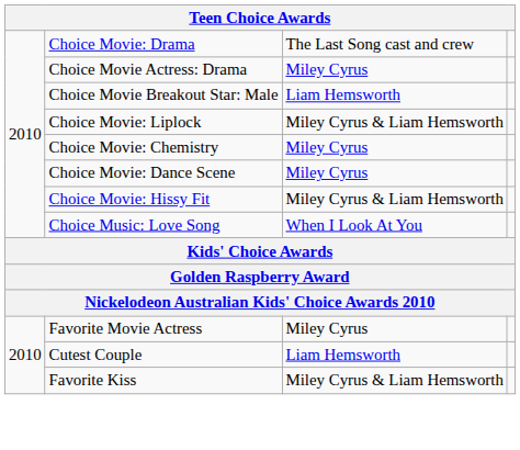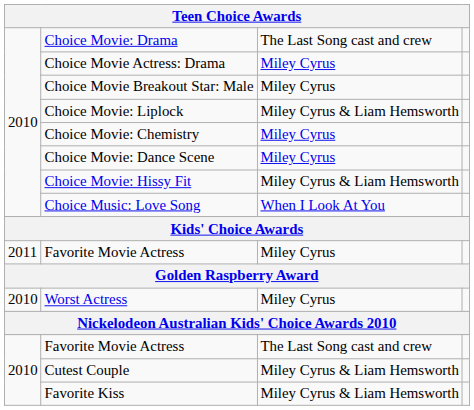Choice Movie Breakout Star: Male | column 3: Liam Hemsworth -> Miley Cyrus
+ row: 2011 | Favorite Movie Actress | Miley Cyrus
+ row: 2010 | Worst Actress | Miley Cyrus
2010 / Favorite Movie Actress | column 3: Miley Cyrus -> The Last Song cast and crew
Cutest Couple | column 3: Liam Hemsworth -> Miley Cyrus & Liam Hemsworth
